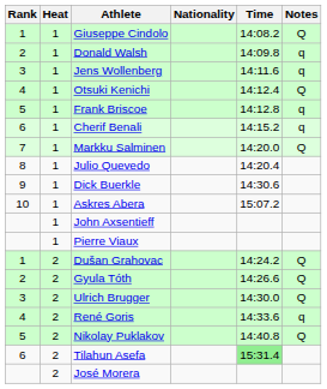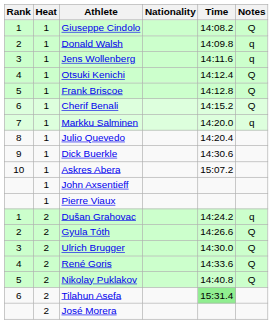Frank Briscoe | Notes: q -> Q
Cherif Benali | Notes: q -> Q
Markku Salminen | Notes: Q -> q
Dušan Grahovac | Notes: Q -> q
René Goris | Notes: q -> Q
